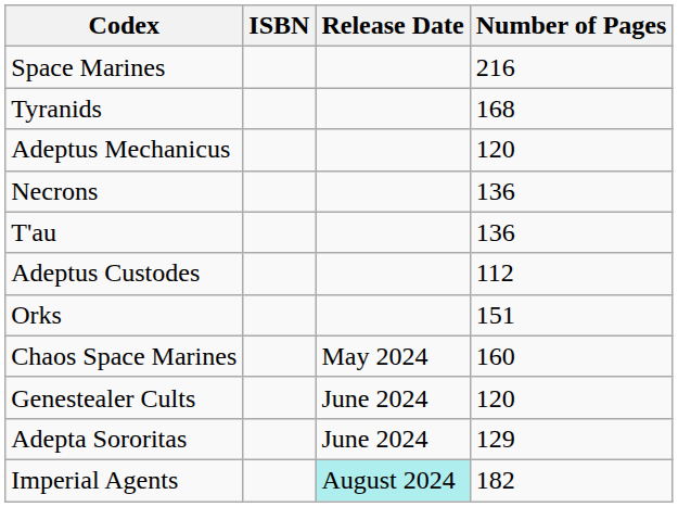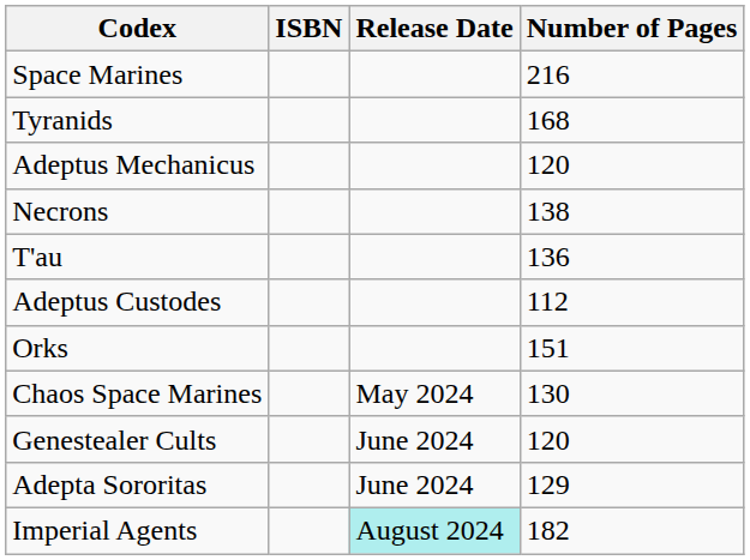Necrons | Number of Pages: 136 -> 138
Chaos Space Marines | Number of Pages: 160 -> 130
